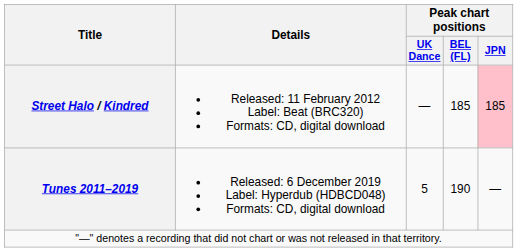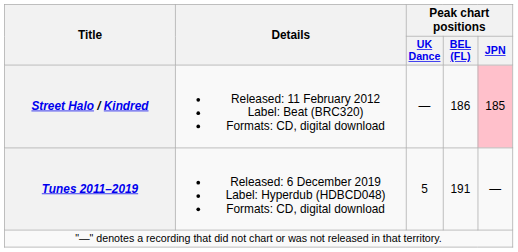Street Halo / Kindred | Peak chart positions / BEL (FL): 185 -> 186
Tunes 2011–2019 | Peak chart positions / BEL (FL): 190 -> 191
